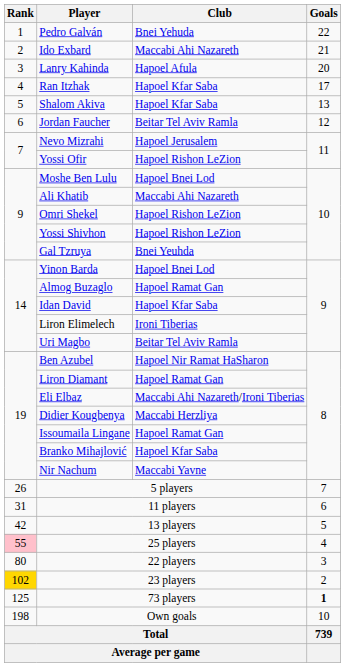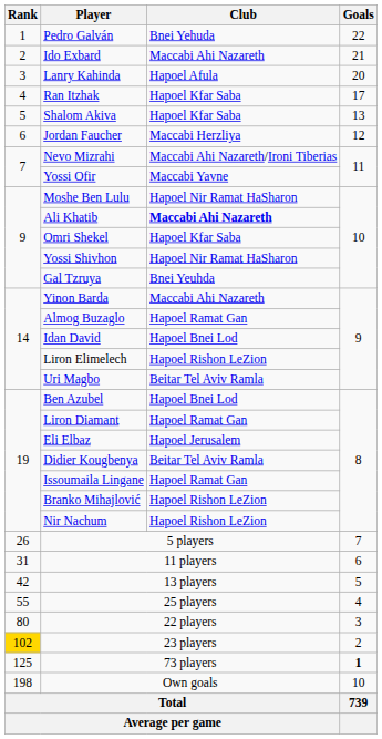Jordan Faucher | Club: Beitar Tel Aviv Ramla -> Maccabi Herzliya
Nevo Mizrahi | Club: Hapoel Jerusalem -> Maccabi Ahi Nazareth/Ironi Tiberias
Yossi Ofir | Club: Hapoel Rishon LeZion -> Maccabi Yavne
Moshe Ben Lulu | Club: Hapoel Bnei Lod -> Hapoel Nir Ramat HaSharon
Ali Khatib | Club: normal -> bold
Omri Shekel | Club: Hapoel Rishon LeZion -> Hapoel Kfar Saba
Yossi Shivhon | Club: Hapoel Rishon LeZion -> Hapoel Nir Ramat HaSharon
Yinon Barda | Club: Hapoel Bnei Lod -> Maccabi Ahi Nazareth
Idan David | Club: Hapoel Kfar Saba -> Hapoel Bnei Lod
Liron Elimelech | Club: Ironi Tiberias -> Hapoel Rishon LeZion
Ben Azubel | Club: Hapoel Nir Ramat HaSharon -> Hapoel Bnei Lod
Eli Elbaz | Club: Maccabi Ahi Nazareth/Ironi Tiberias -> Hapoel Jerusalem
Didier Kougbenya | Club: Maccabi Herzliya -> Beitar Tel Aviv Ramla
Branko Mihajlović | Club: Hapoel Kfar Saba -> Hapoel Rishon LeZion
Nir Nachum | Club: Maccabi Yavne -> Hapoel Rishon LeZion
25 players | Rank: pink background -> no background
